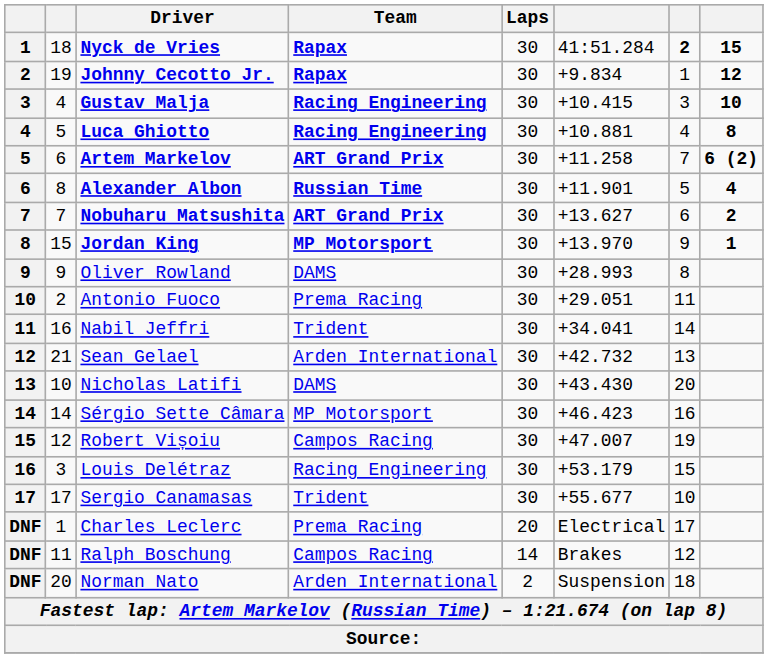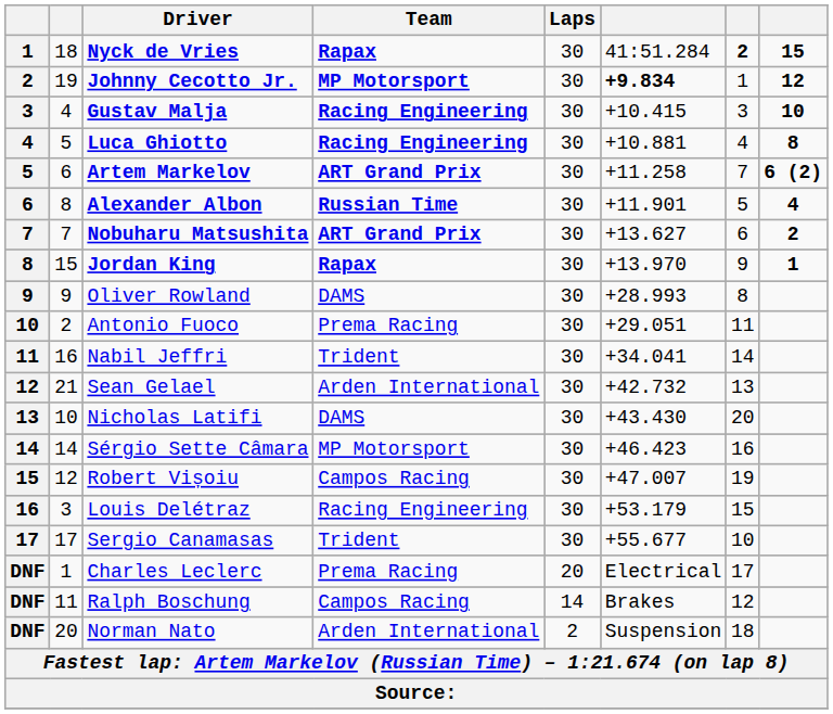Johnny Cecotto Jr. | Team: Rapax -> MP Motorsport
Johnny Cecotto Jr. | column 6: normal -> bold
Jordan King | Team: MP Motorsport -> Rapax
